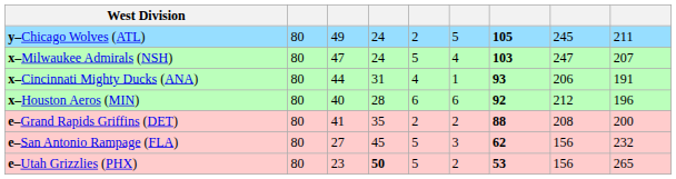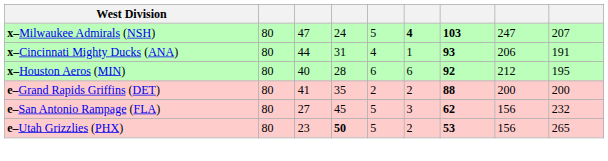- row: y–Chicago Wolves (ATL) | 80 | 49 | 24 | 2 | 5 | 105 | 245 | 211
x–Milwaukee Admirals (NSH) | column 6: normal -> bold
x–Houston Aeros (MIN) | column 9: 196 -> 195
e–Grand Rapids Griffins (DET) | column 8: 208 -> 200
